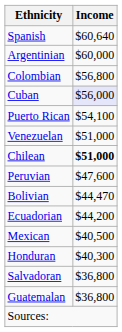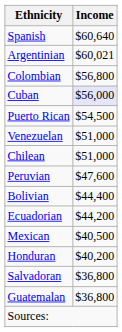Argentinian | Income: $60,000 -> $60,021
Puerto Rican | Income: $54,100 -> $54,500
Chilean | Income: bold -> normal
Bolivian | Income: $44,470 -> $44,400
Honduran | Income: $40,300 -> $40,200
